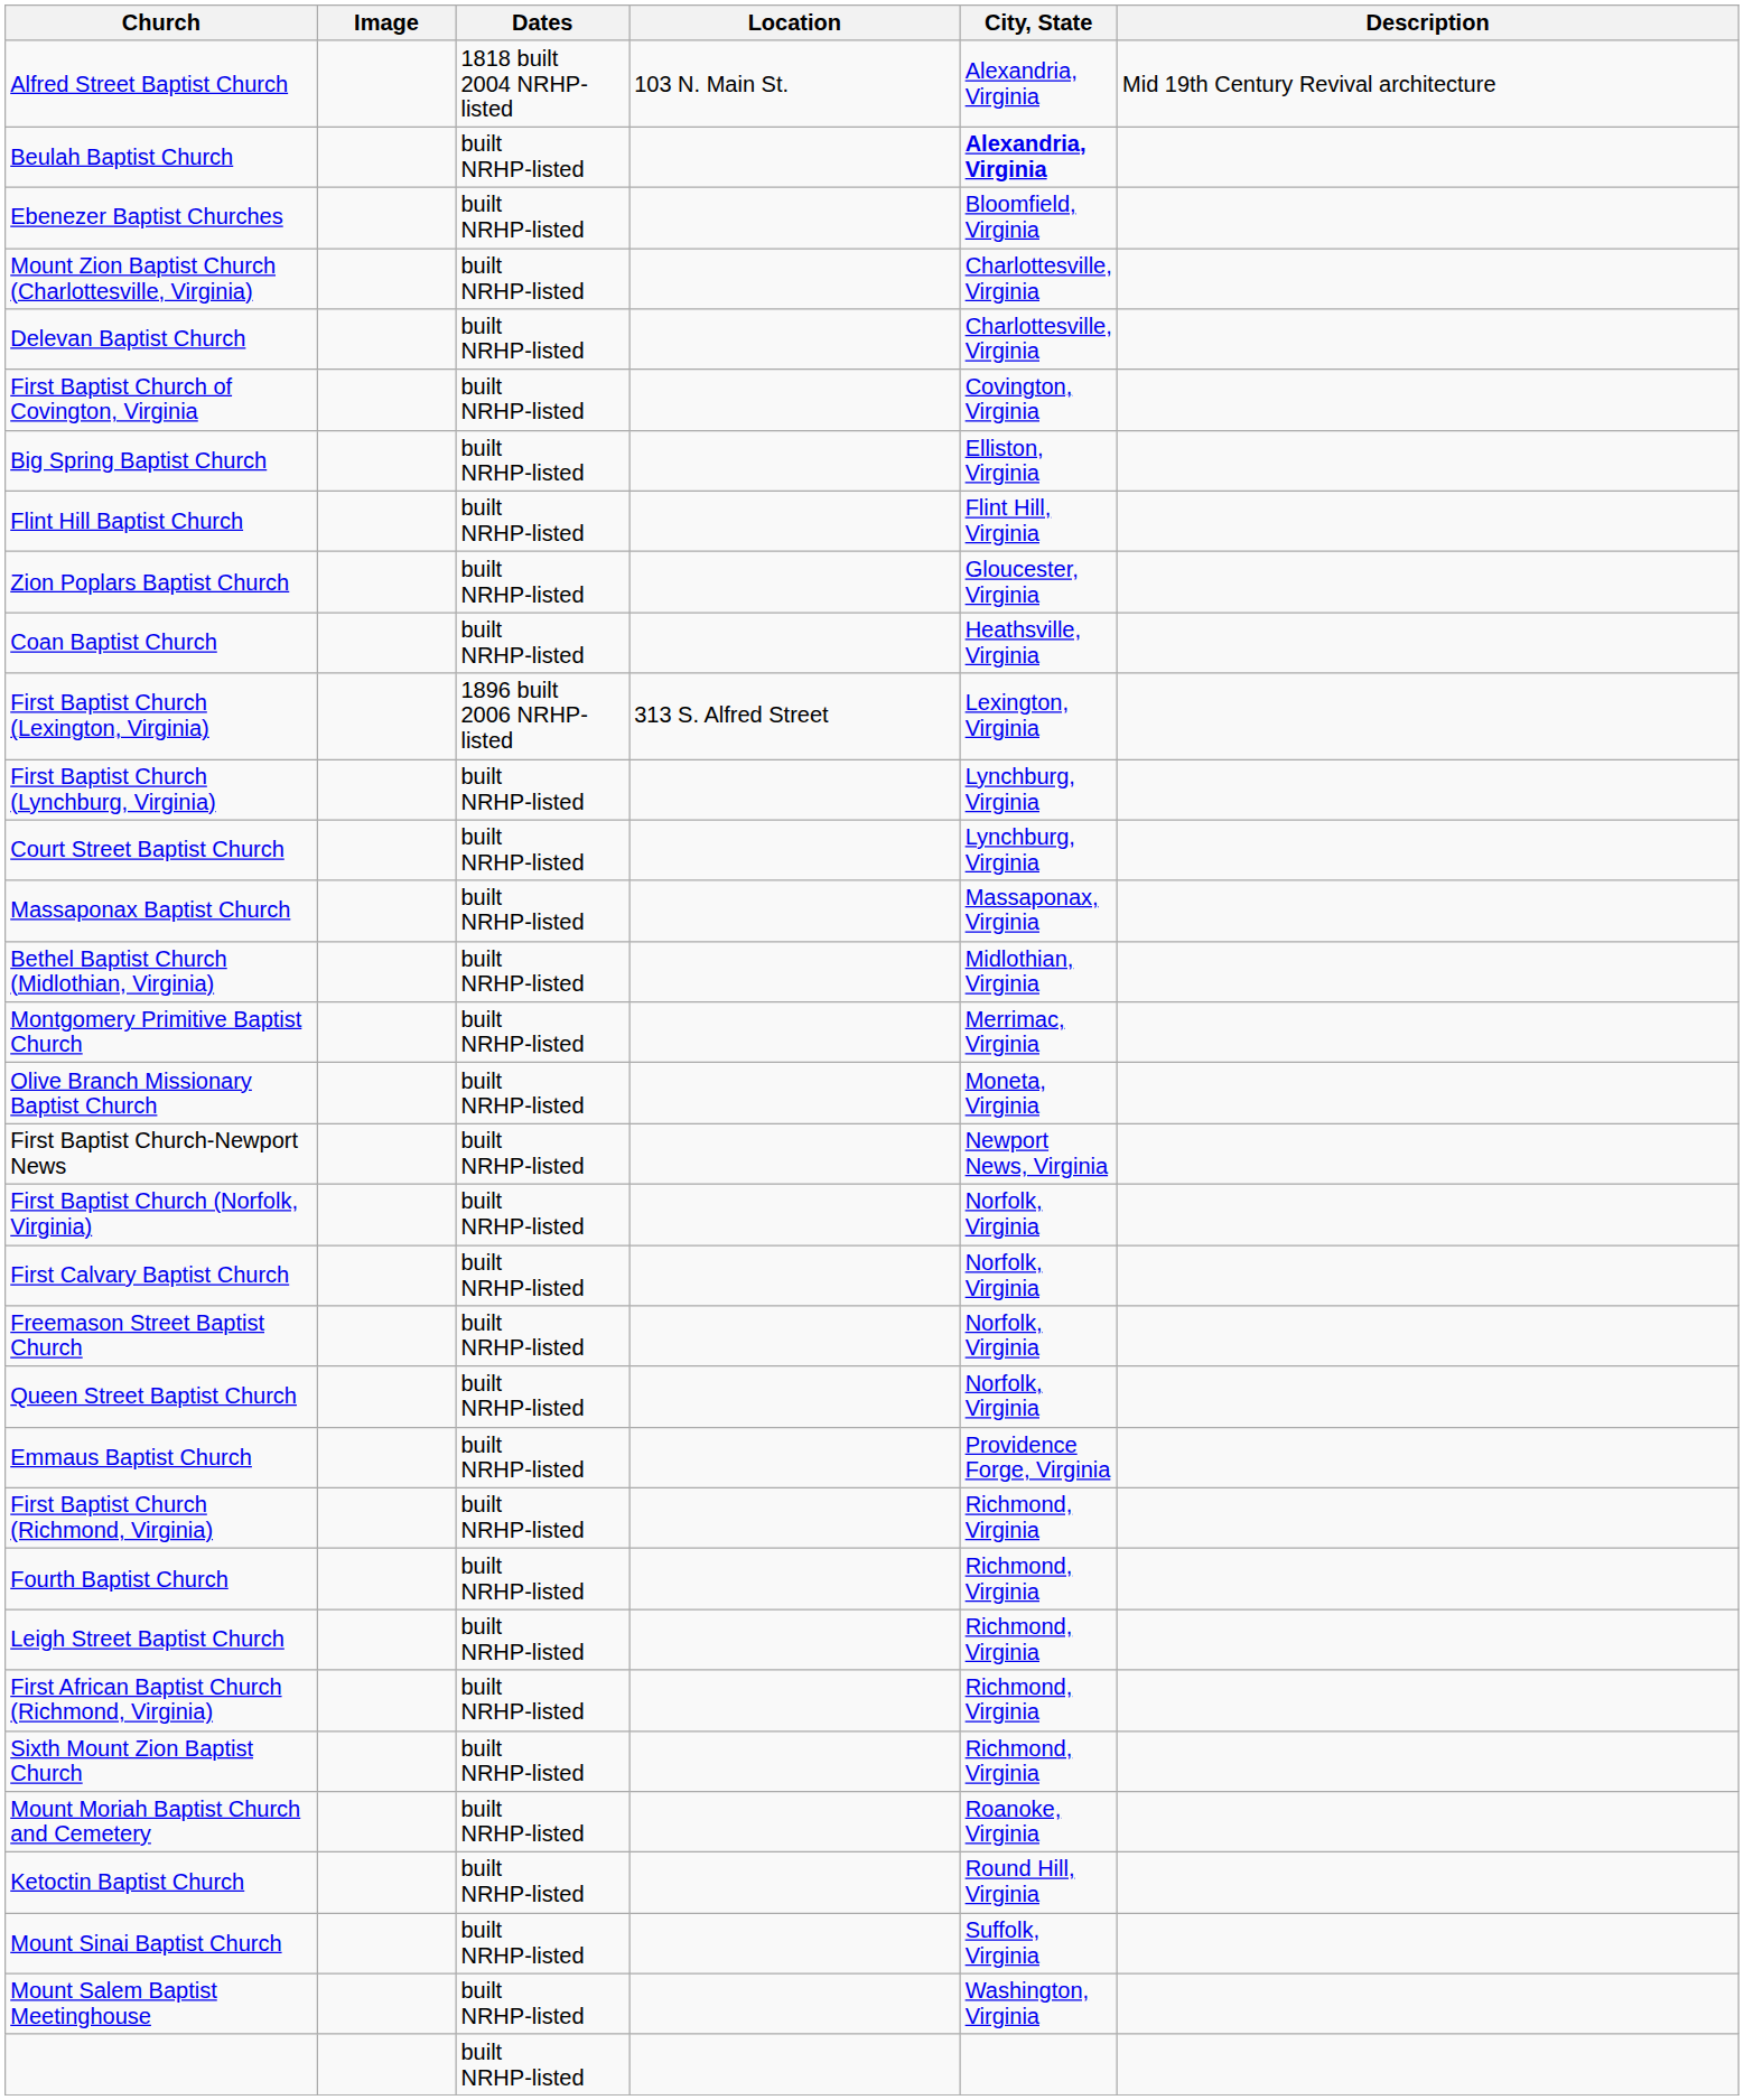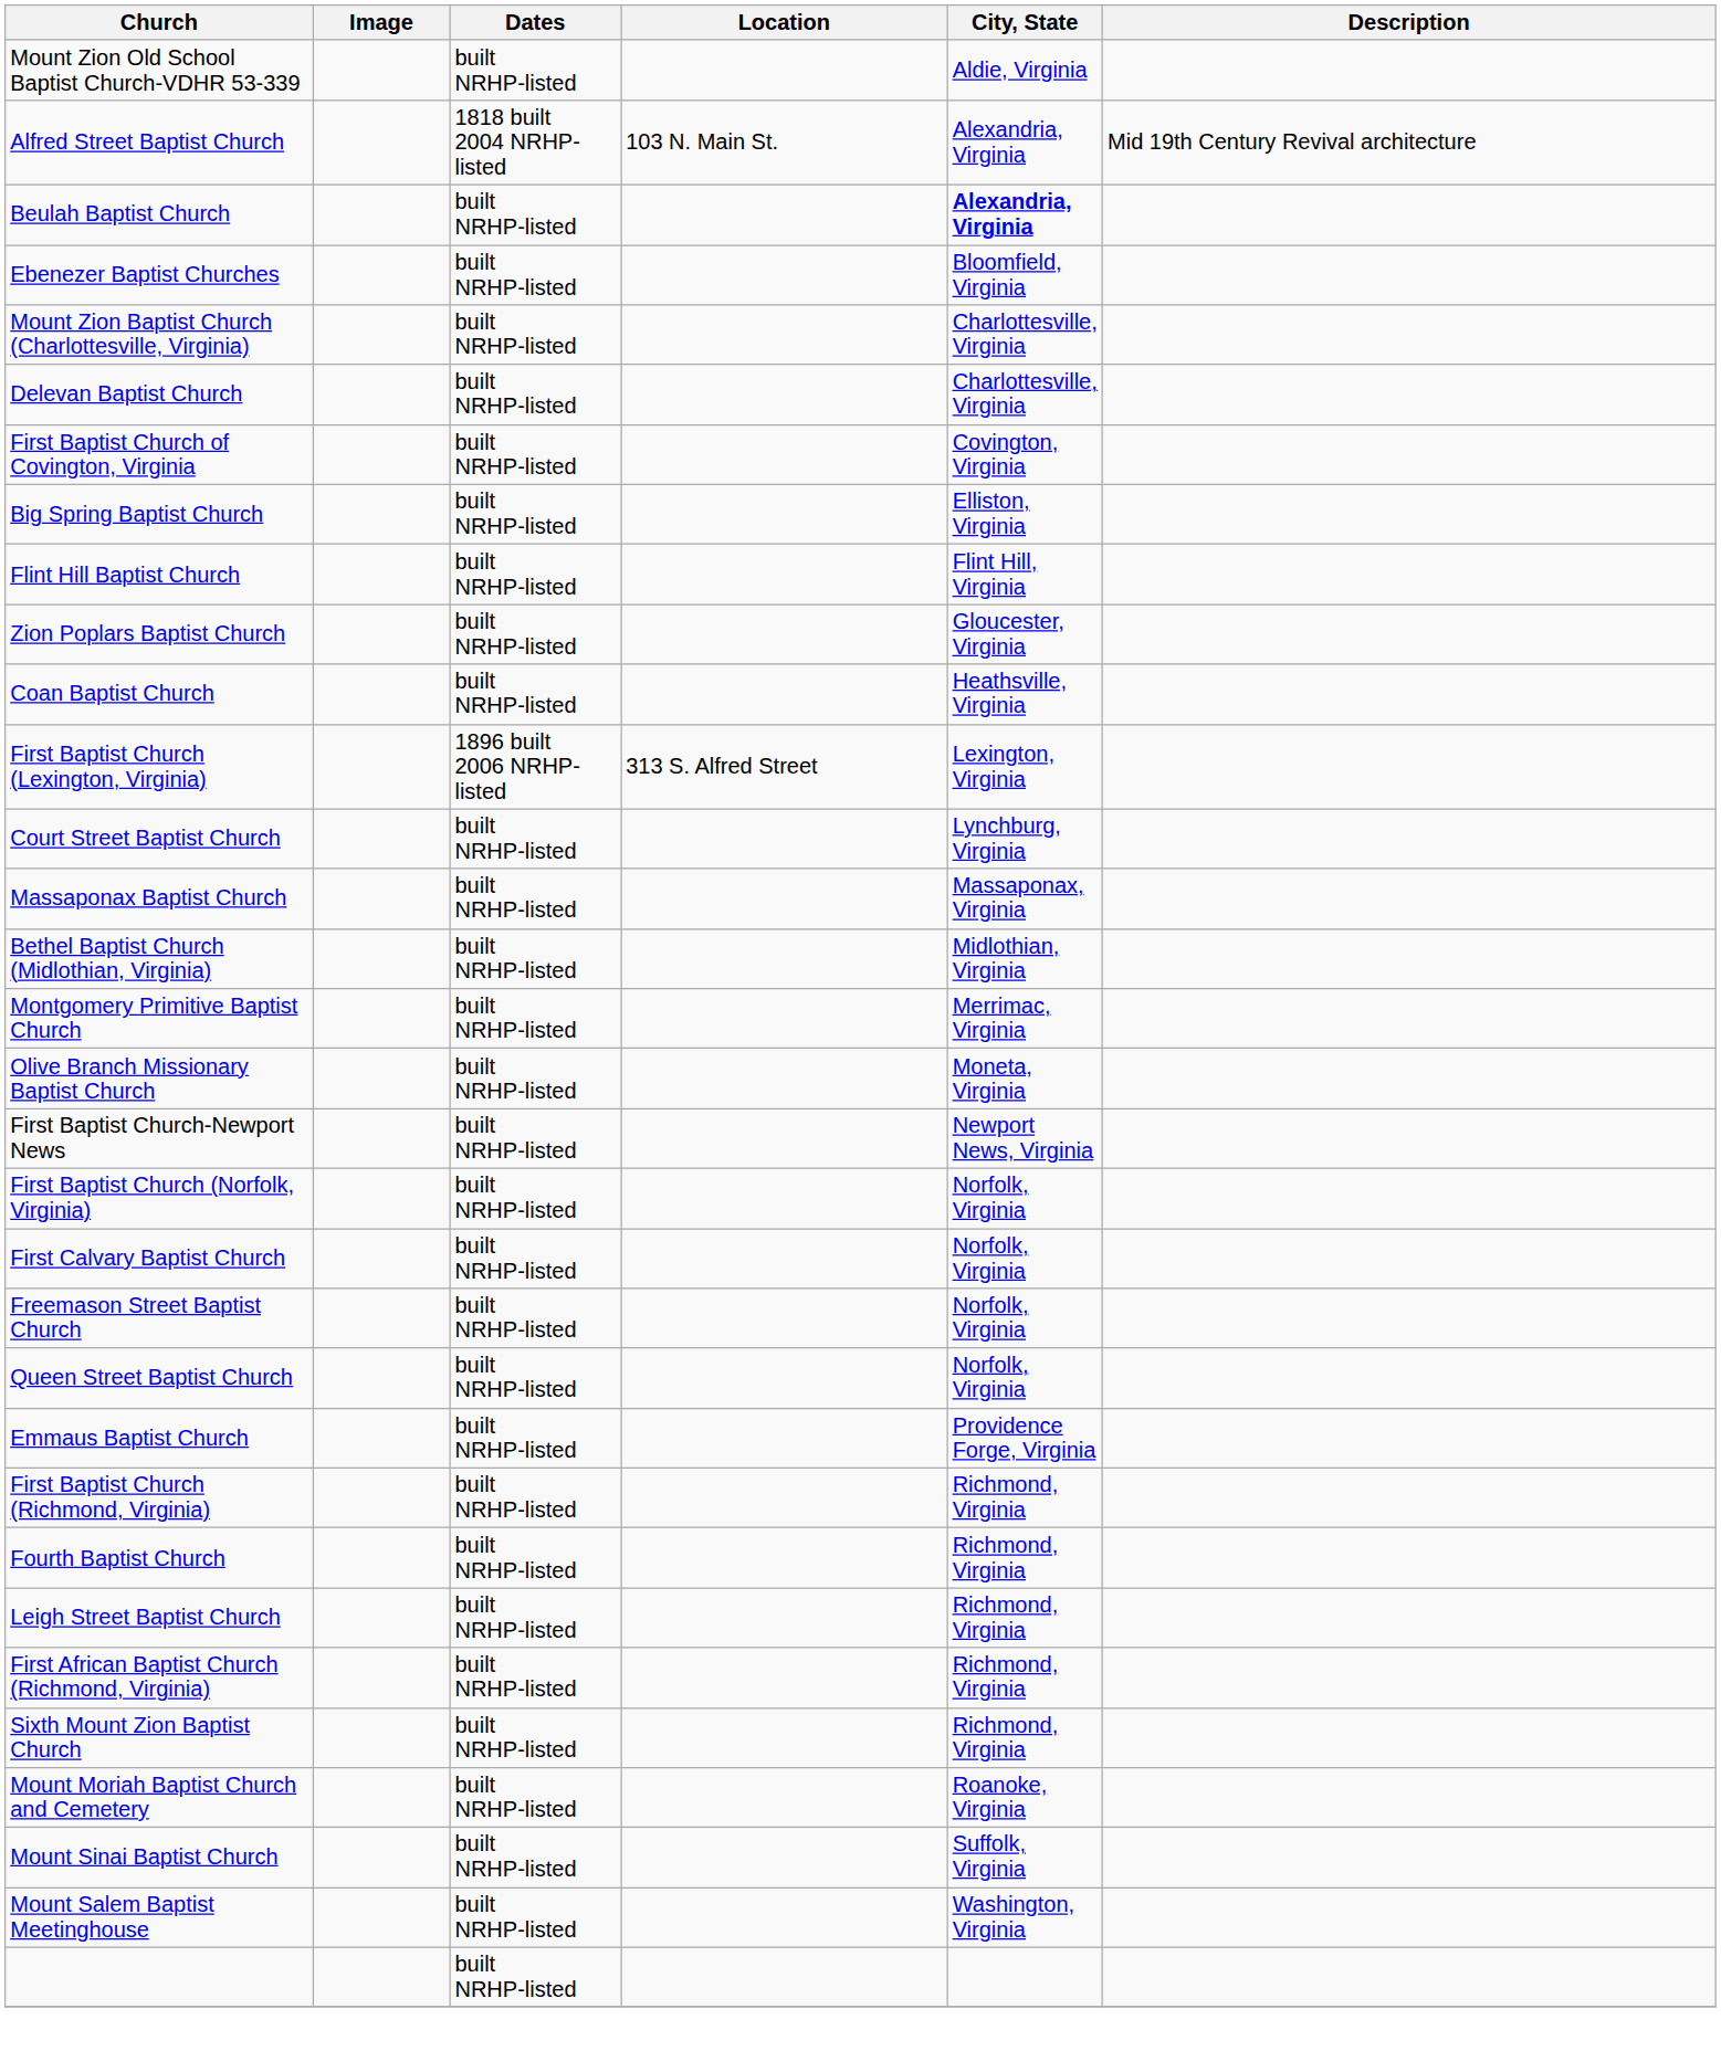+ row: Mount Zion Old School Baptist Church-VDHR 53-339 | built NRHP-listed | Aldie, Virginia
- row: First Baptist Church (Lynchburg, Virginia) | built NRHP-listed | Lynchburg, Virginia
- row: Ketoctin Baptist Church | built NRHP-listed | Round Hill, Virginia
